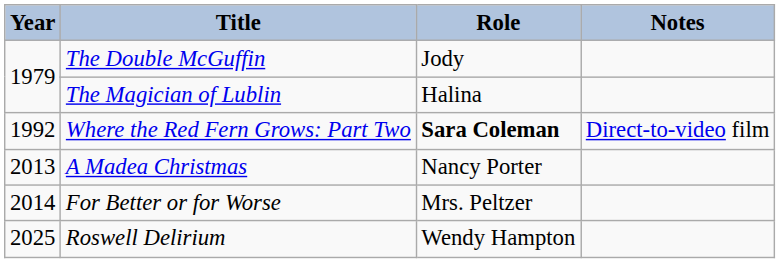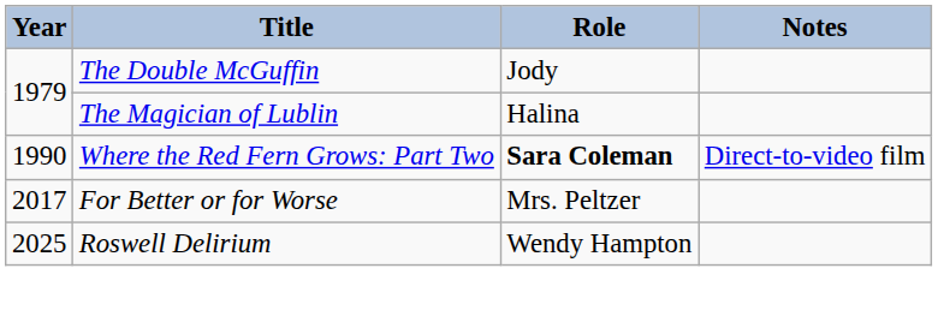Where the Red Fern Grows: Part Two | Year: 1992 -> 1990
- row: 2013 | A Madea Christmas | Nancy Porter
For Better or for Worse | Year: 2014 -> 2017
